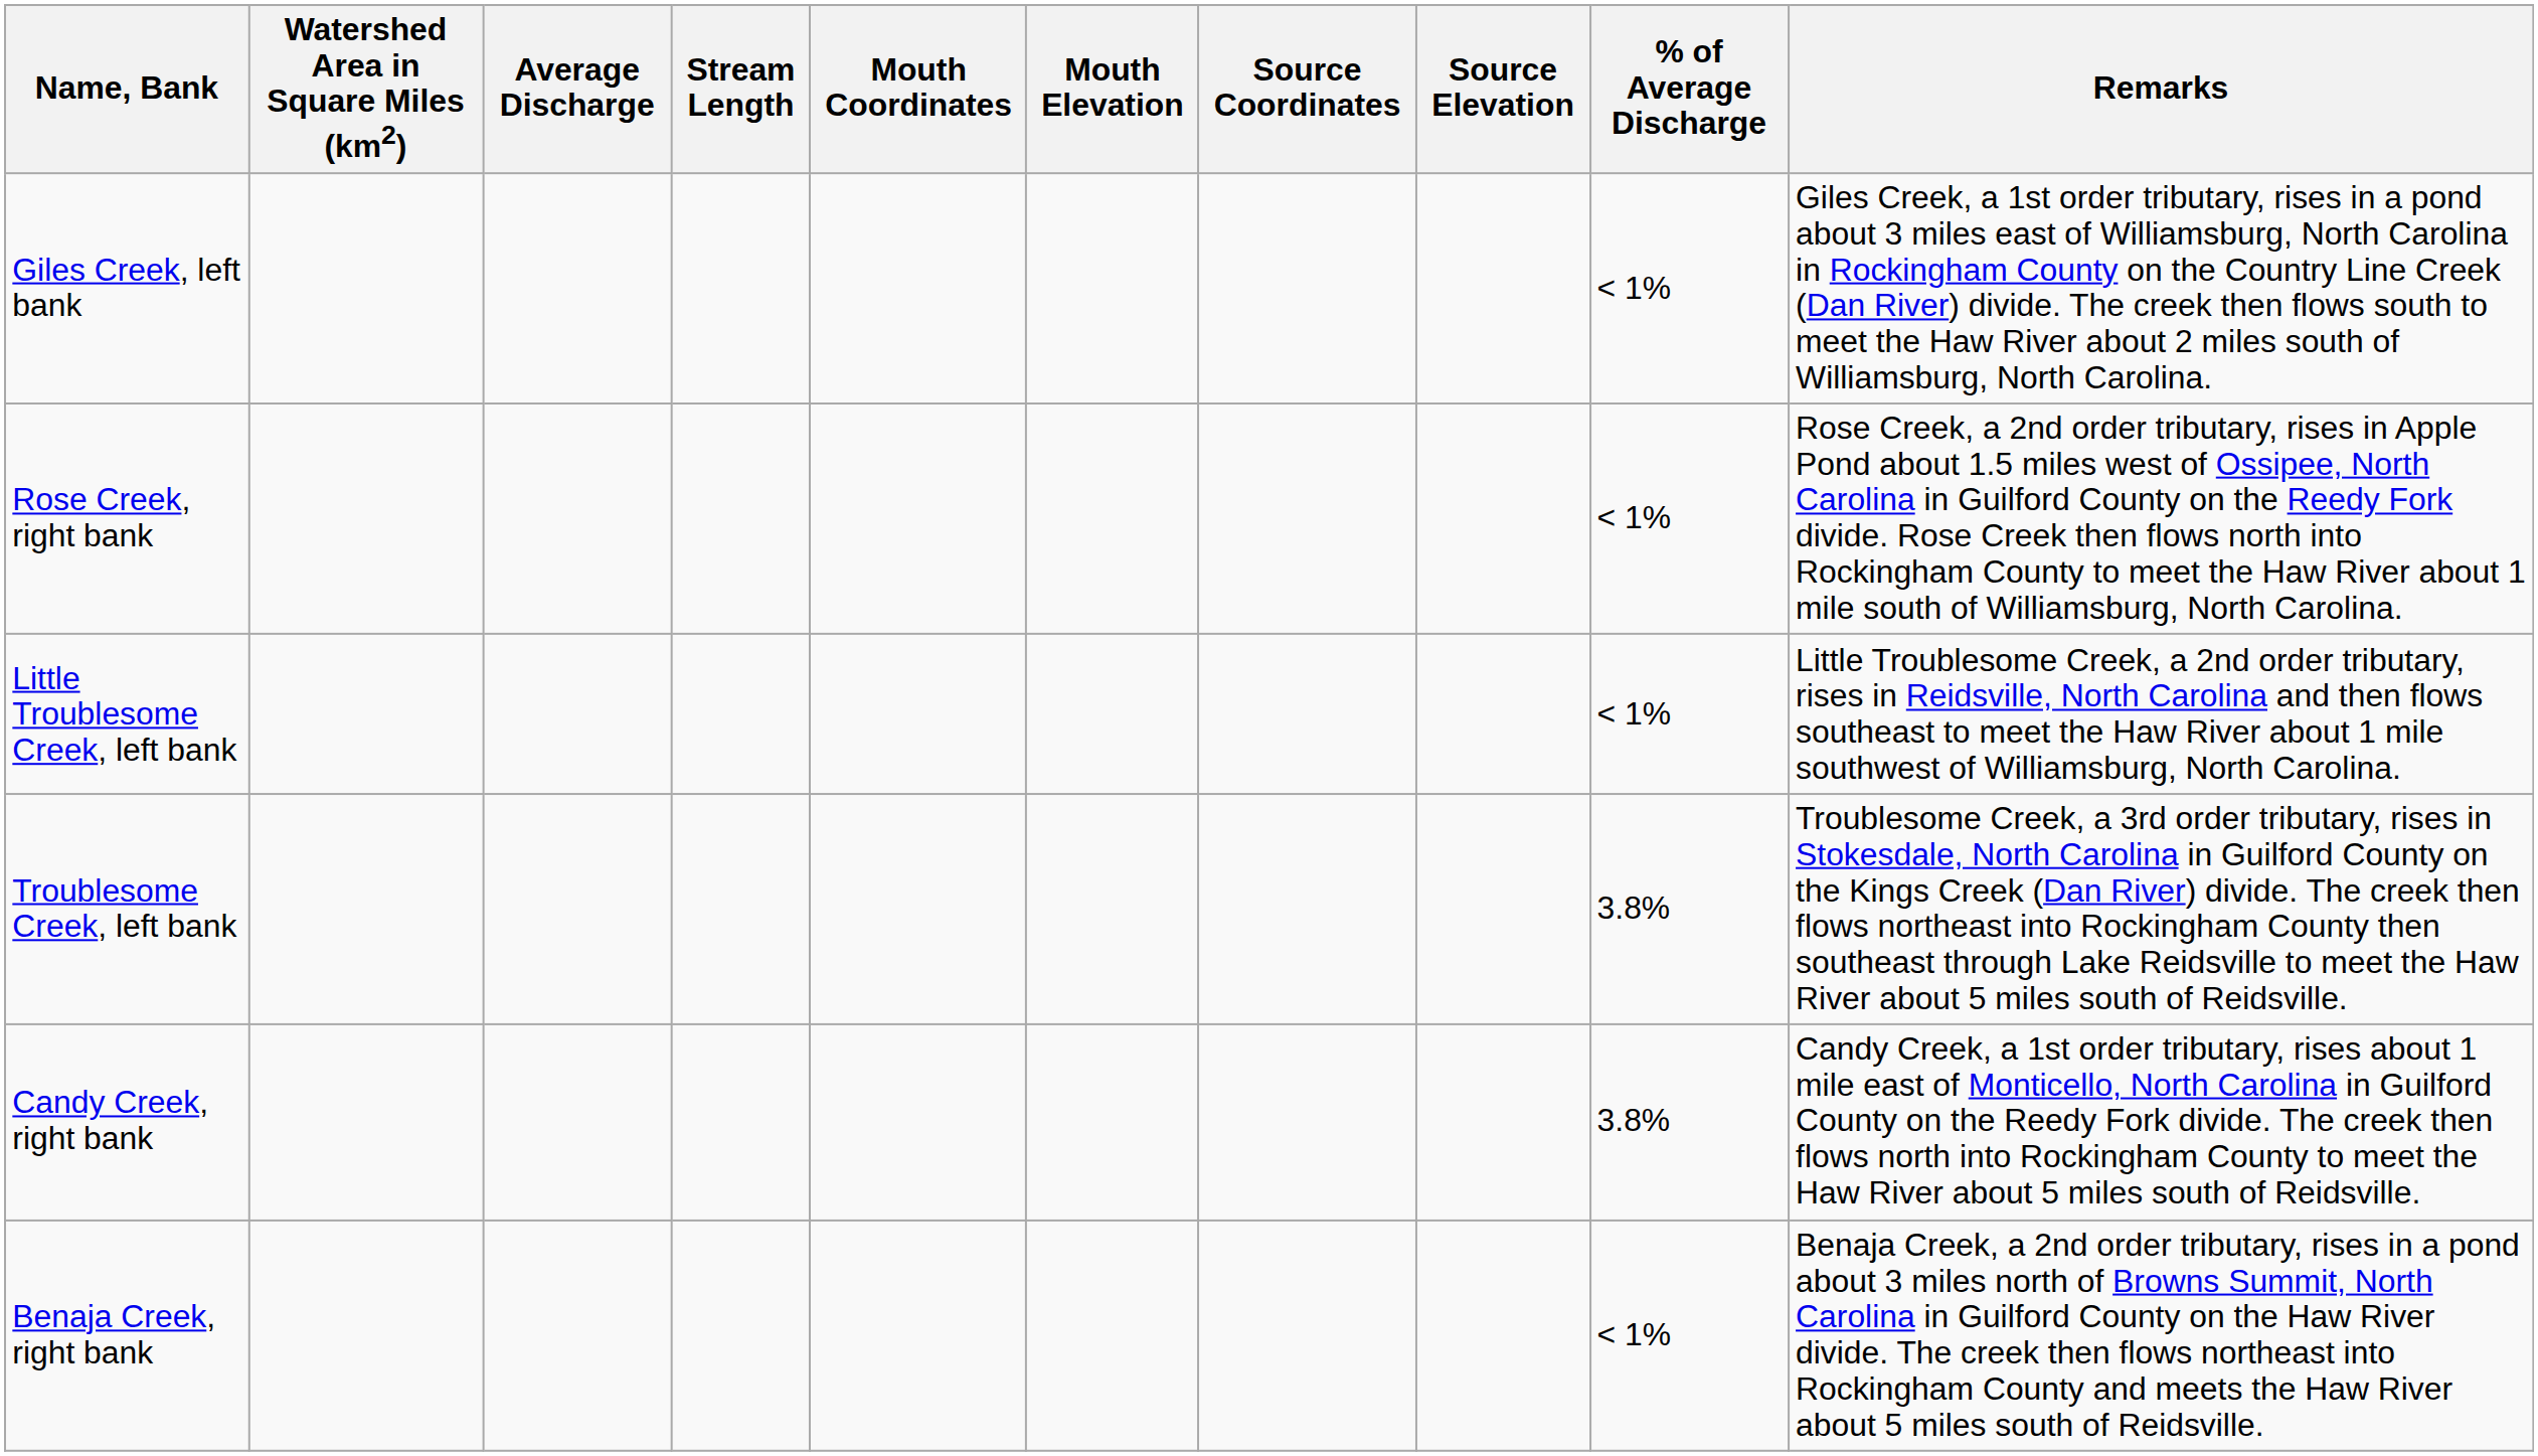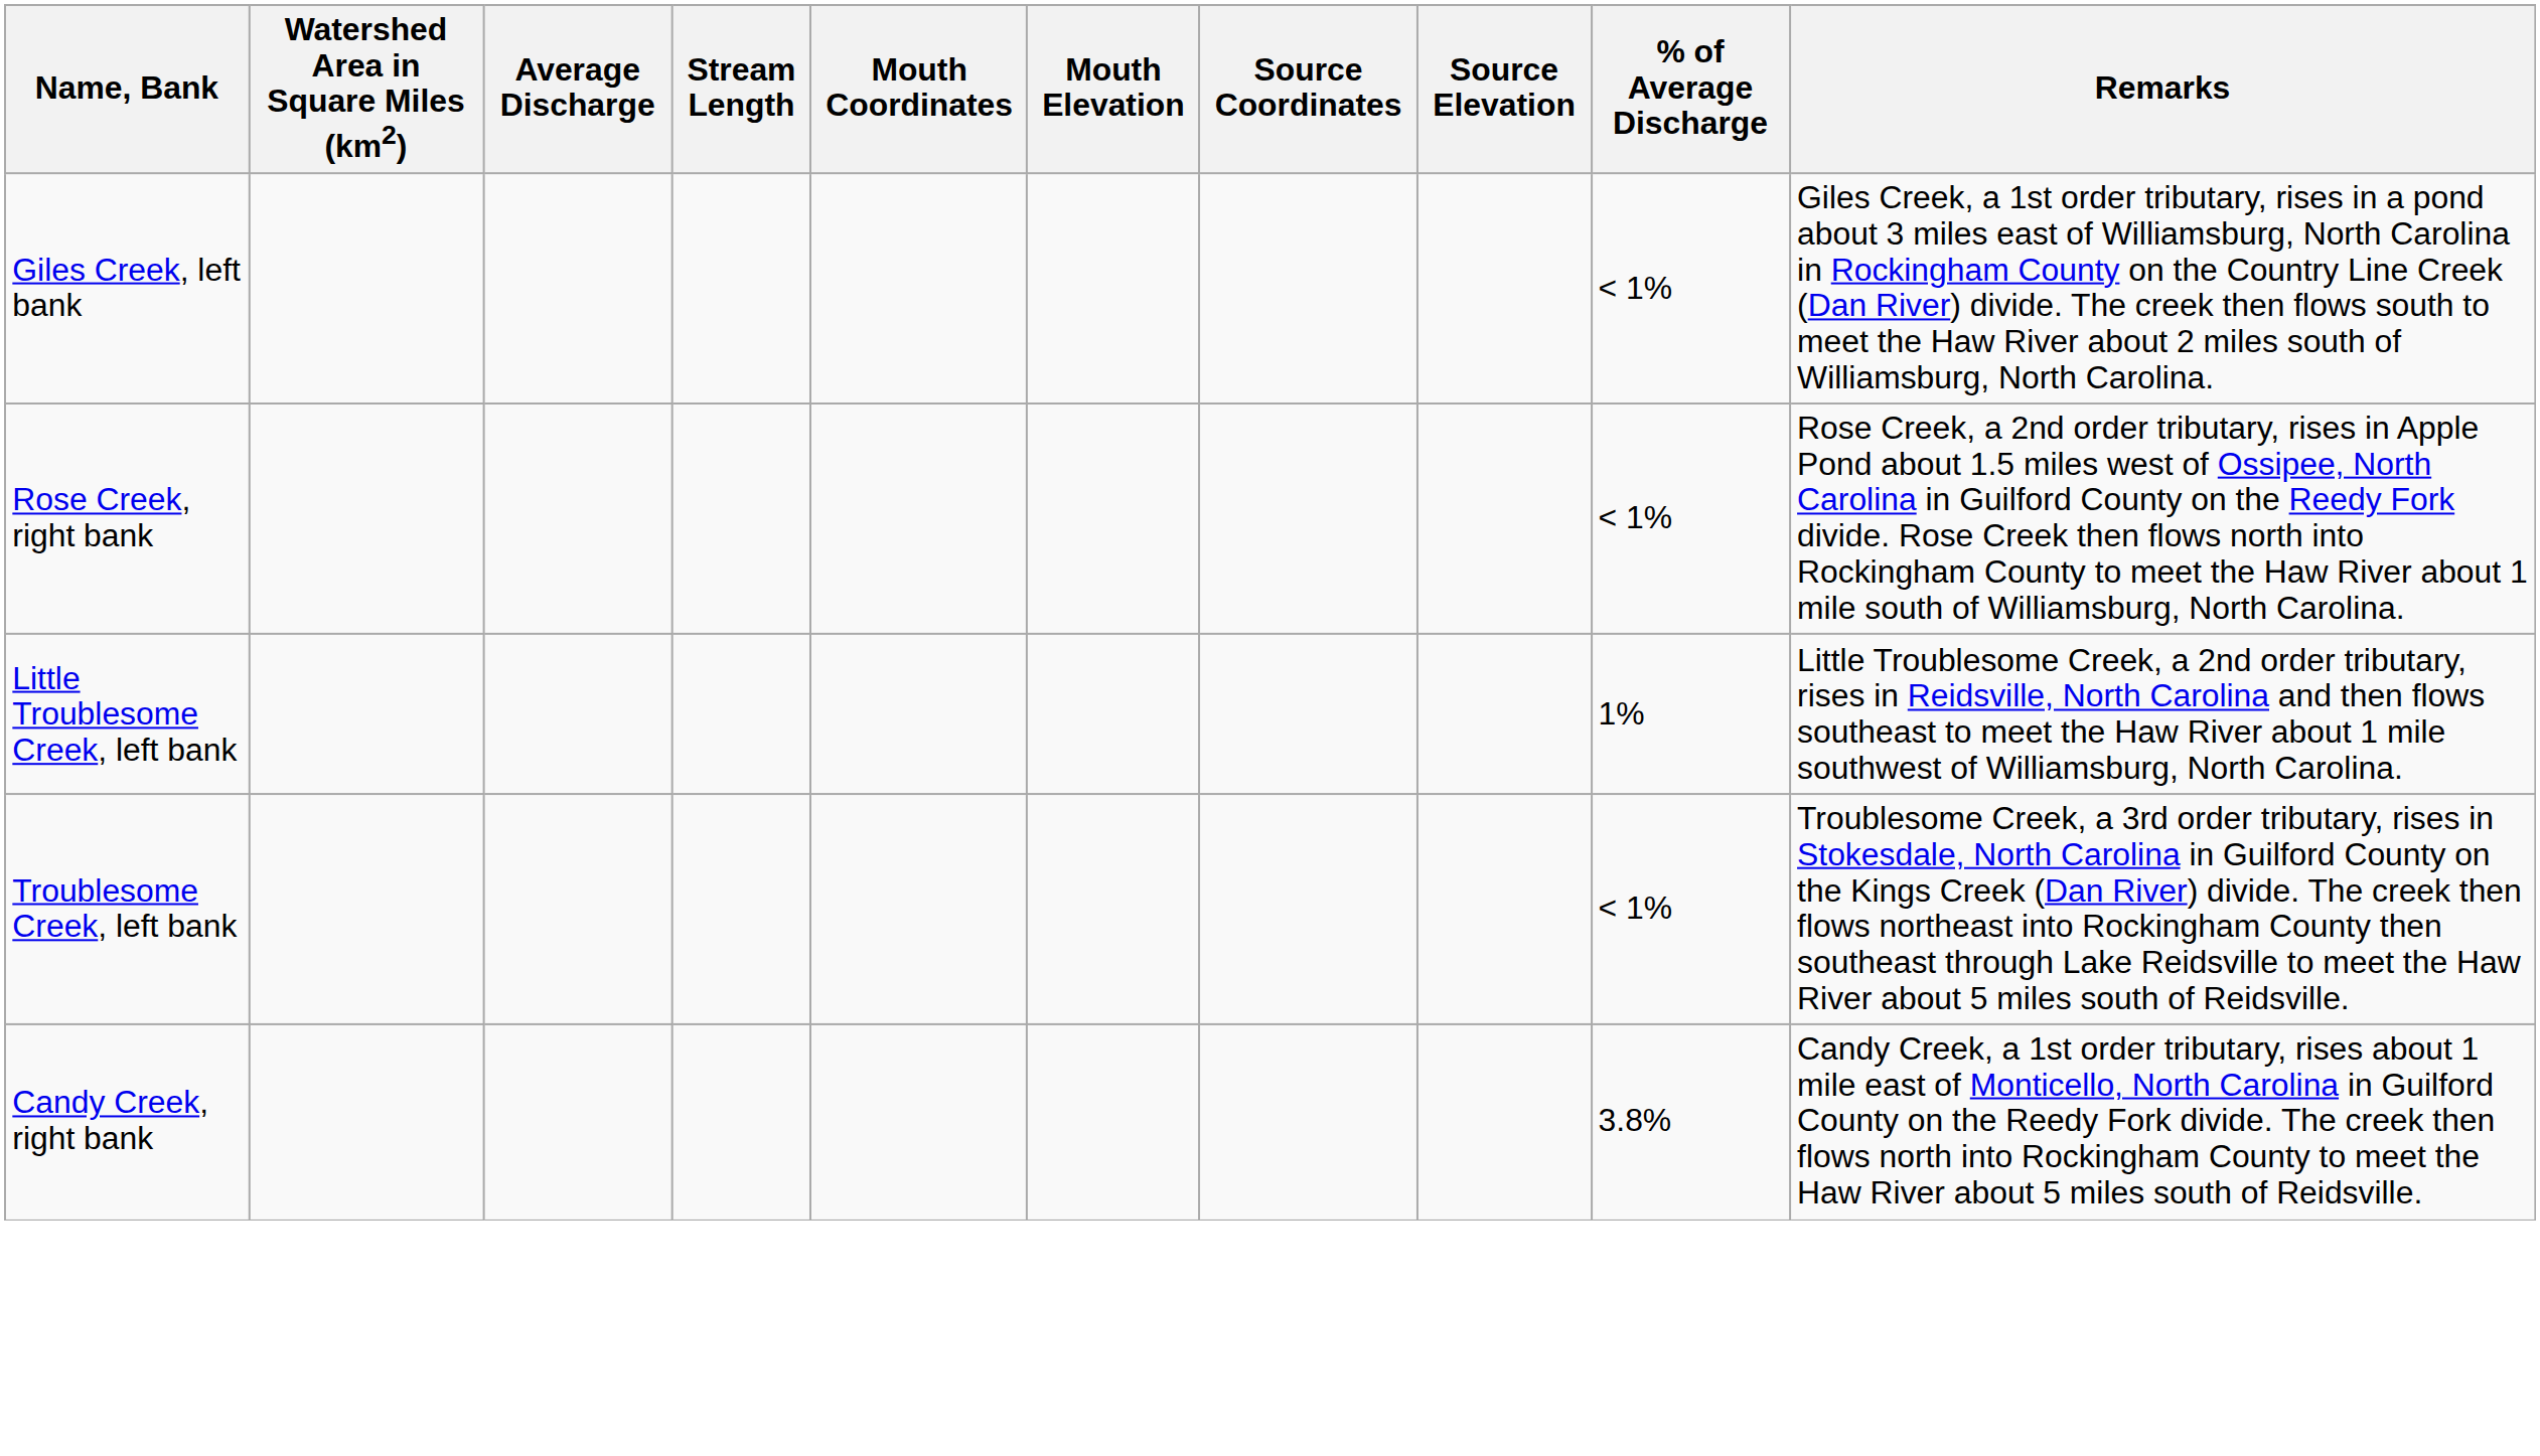Little Troublesome Creek, left bank | % of Average Discharge: < 1% -> 1%
Troublesome Creek, left bank | % of Average Discharge: 3.8% -> < 1%
- row: Benaja Creek, right bank | < 1% | Benaja Creek, a 2nd order tributary, rises in a pond about 3 miles north of Browns Summit, North Carolina in Guilford County on the Haw River divide. The creek then flows northeast into Rockingham County and meets the Haw River about 5 miles south of Reidsville.
